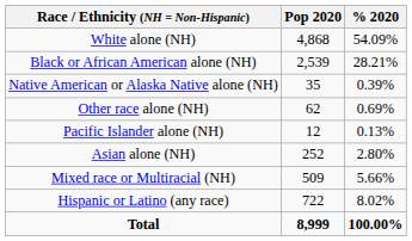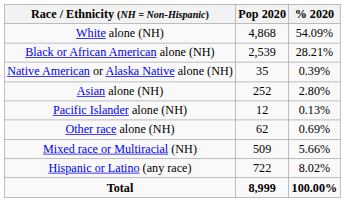rows swapped: Asian alone (NH) <-> Other race alone (NH)
